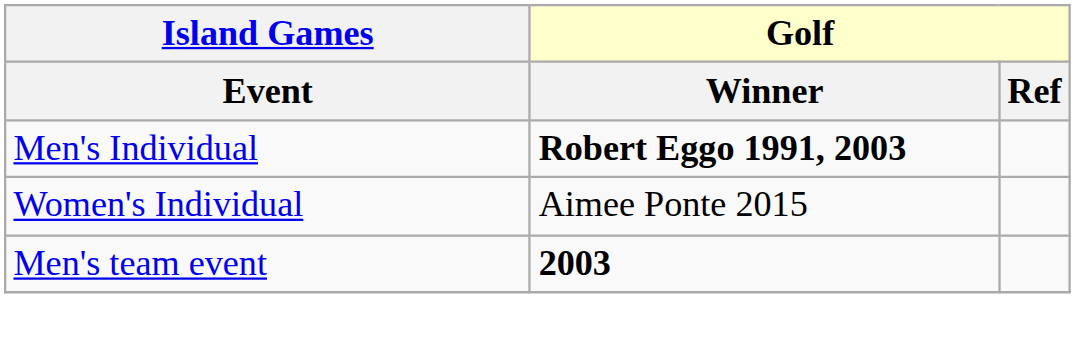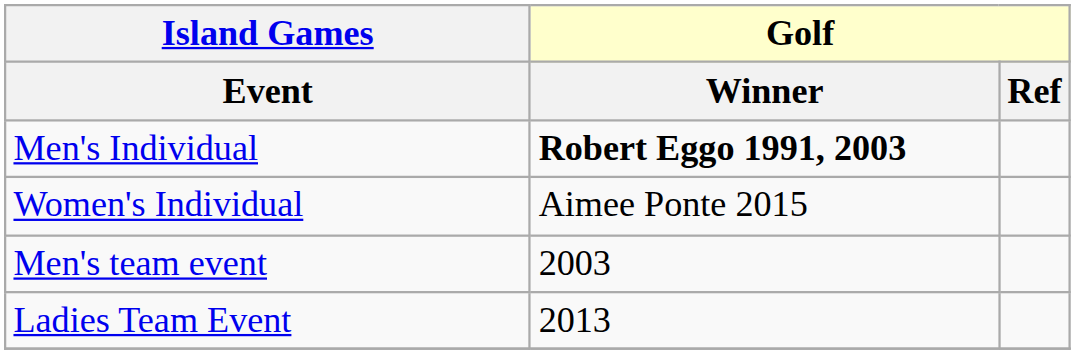Men's team event | Golf / Winner: bold -> normal
+ row: Ladies Team Event | 2013
